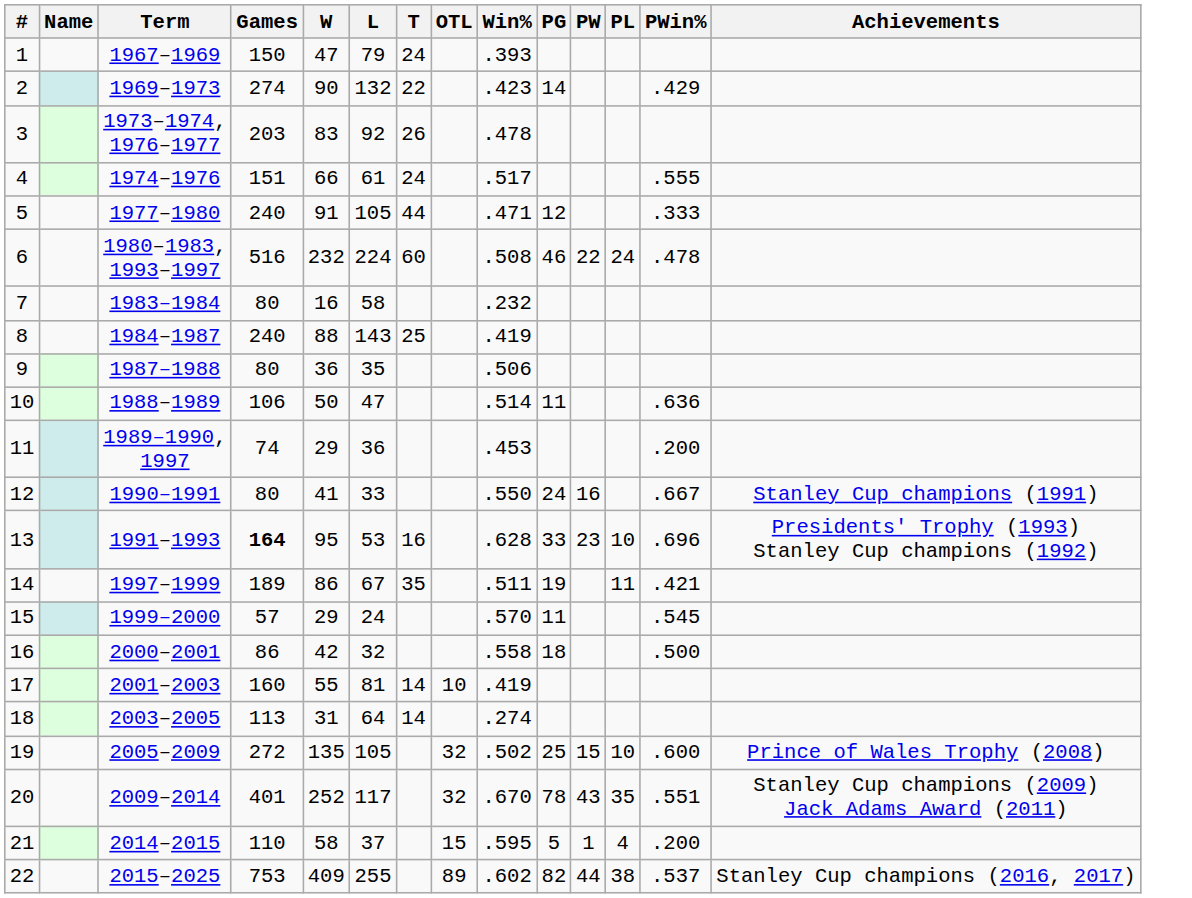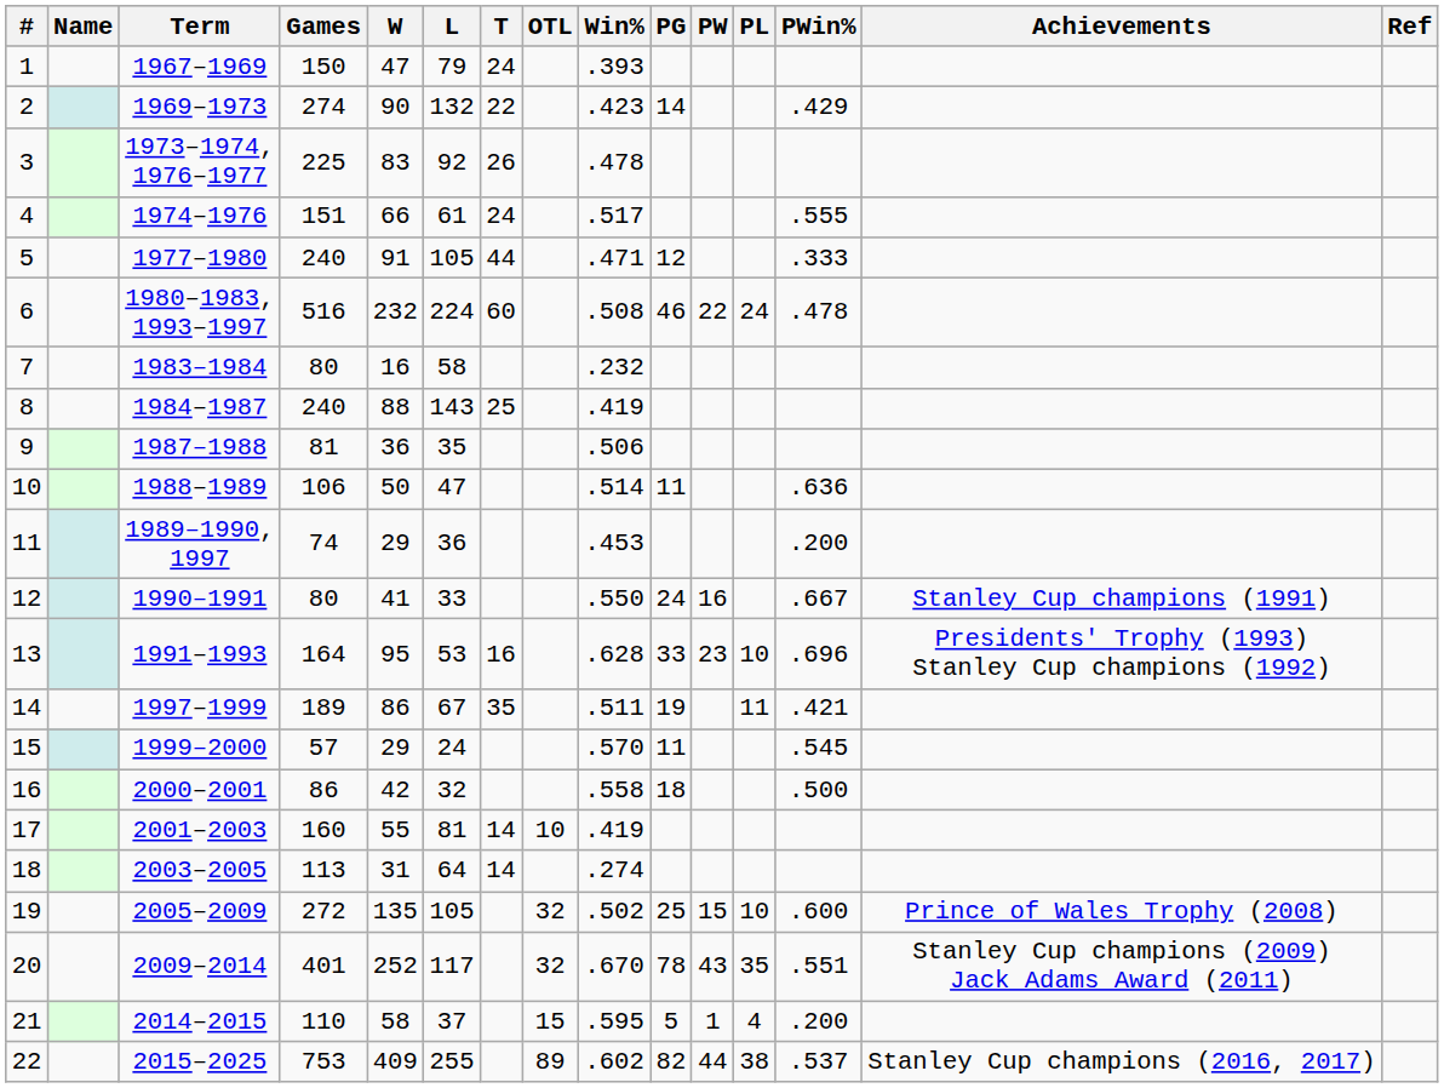+ column: Ref
3 | Games: 203 -> 225
9 | Games: 80 -> 81
13 | Games: bold -> normal
